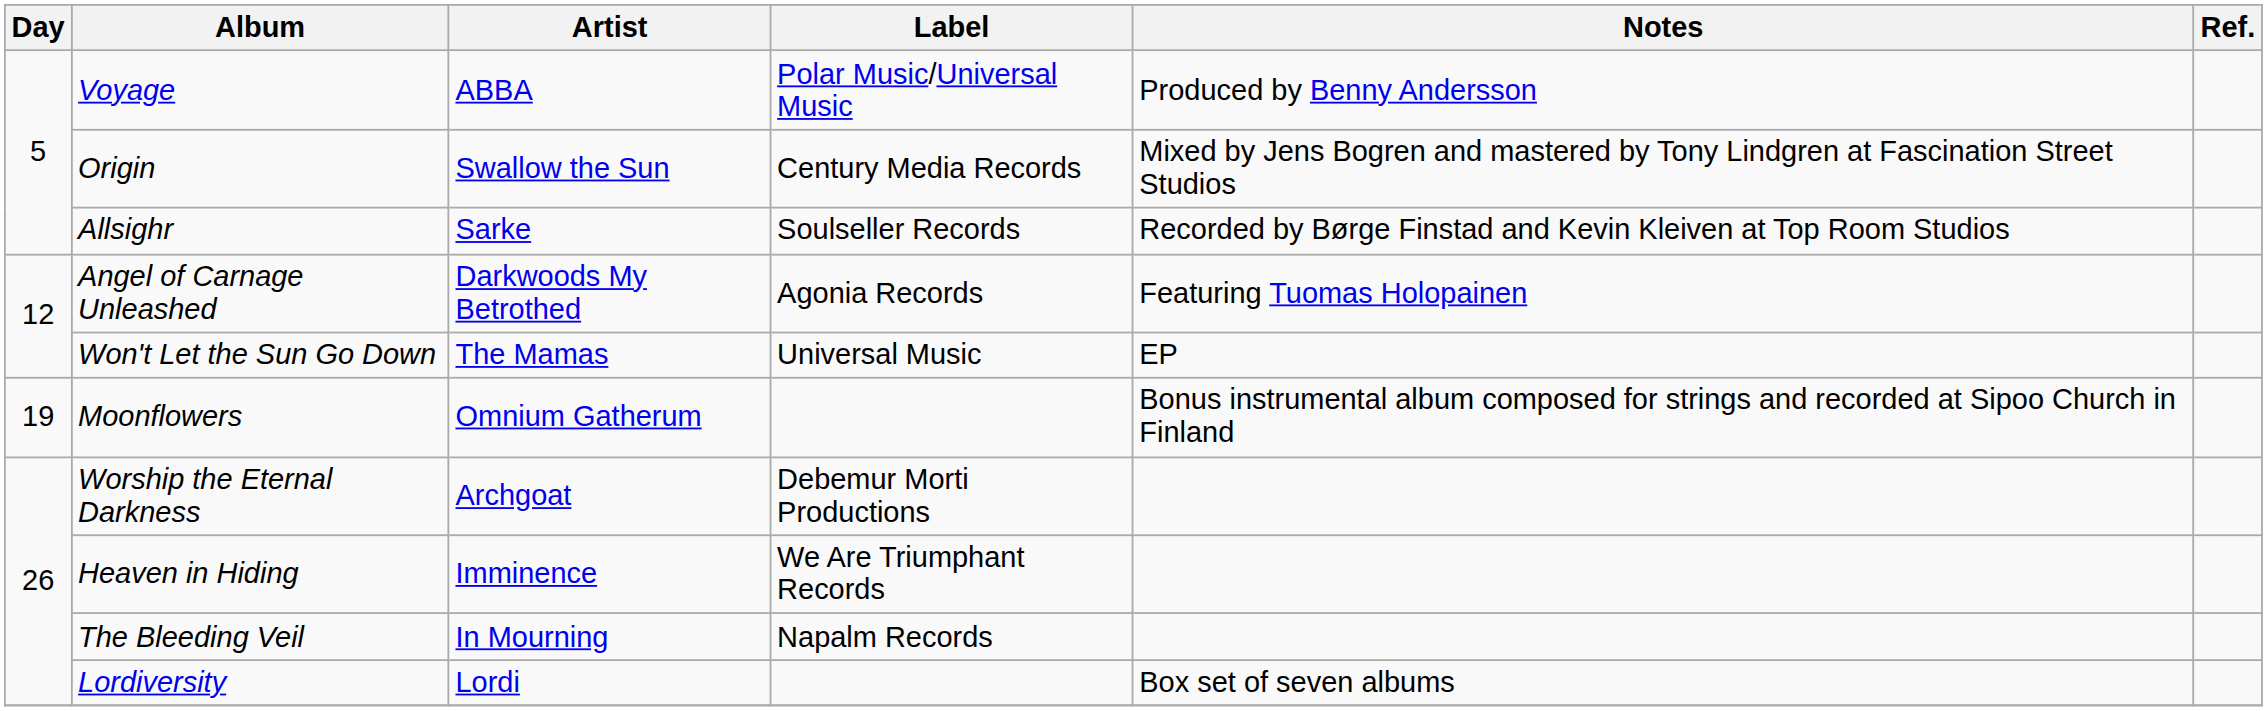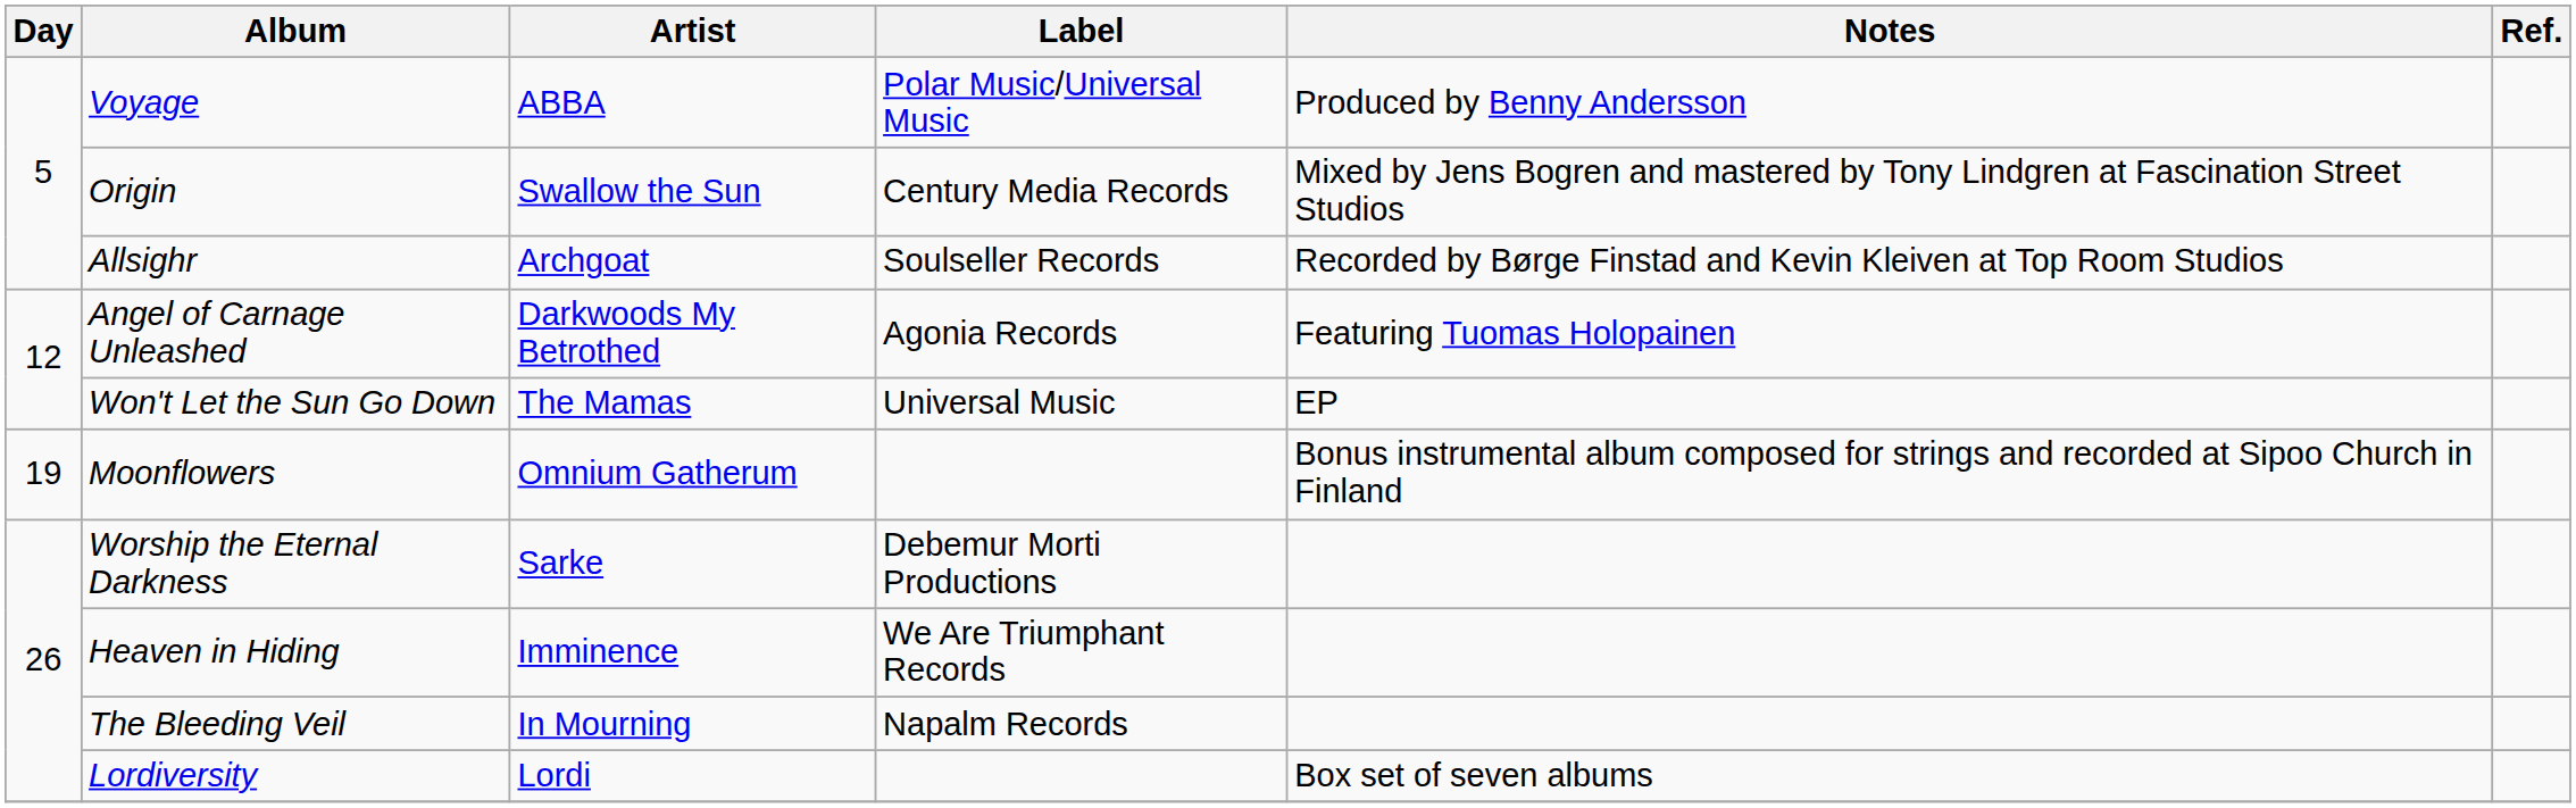Allsighr | Artist: Sarke -> Archgoat
Worship the Eternal Darkness | Artist: Archgoat -> Sarke
